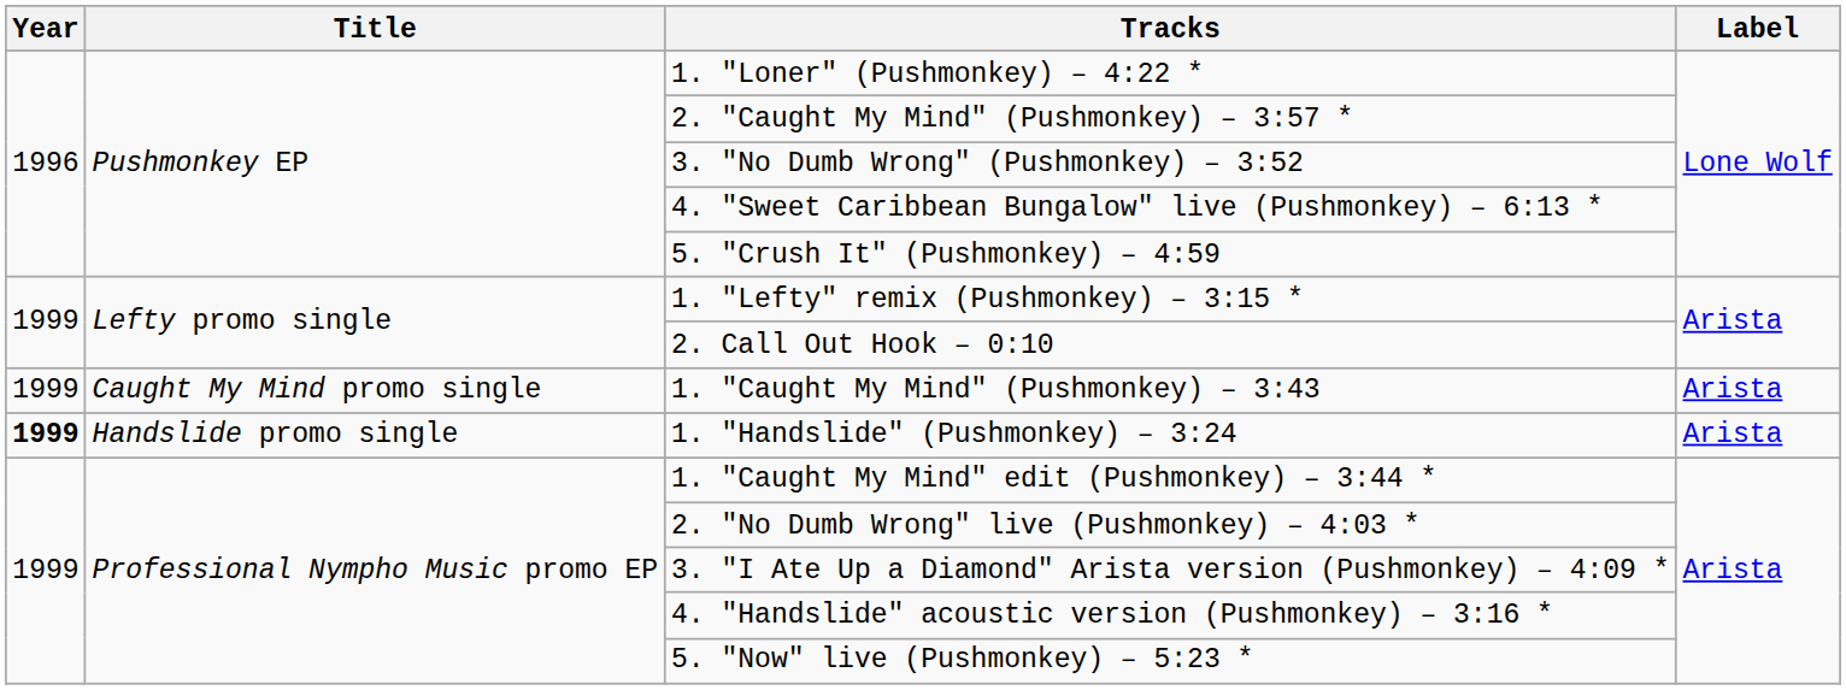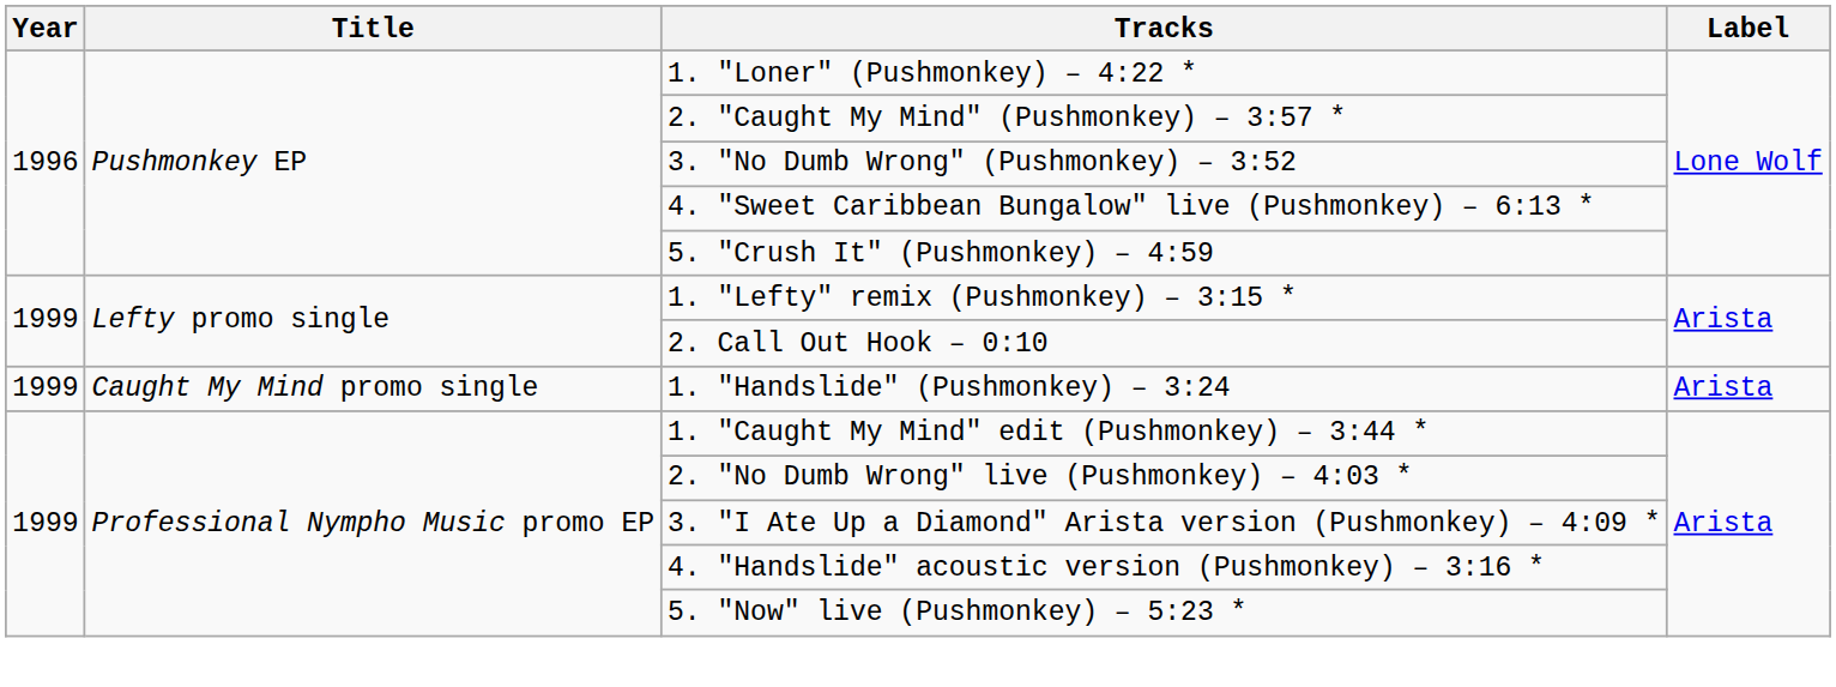- row: 1999 | Caught My Mind promo single | 1. "Caught My Mind" (Pushmonkey) – 3:43 | Arista
1. "Handslide" (Pushmonkey) – 3:24 | Year: bold -> normal
1. "Handslide" (Pushmonkey) – 3:24 | Title: Handslide promo single -> Caught My Mind promo single
